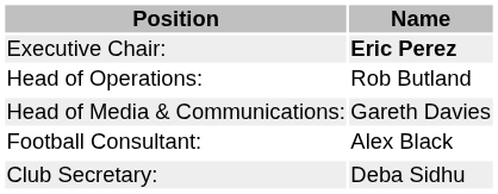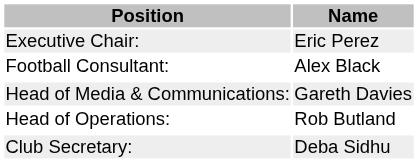Executive Chair: | Name: bold -> normal
rows swapped: Head of Operations: <-> Football Consultant:
